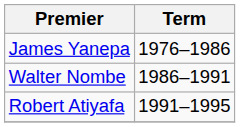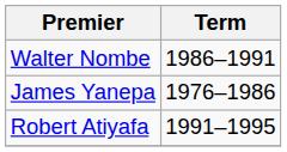rows swapped: James Yanepa <-> Walter Nombe
